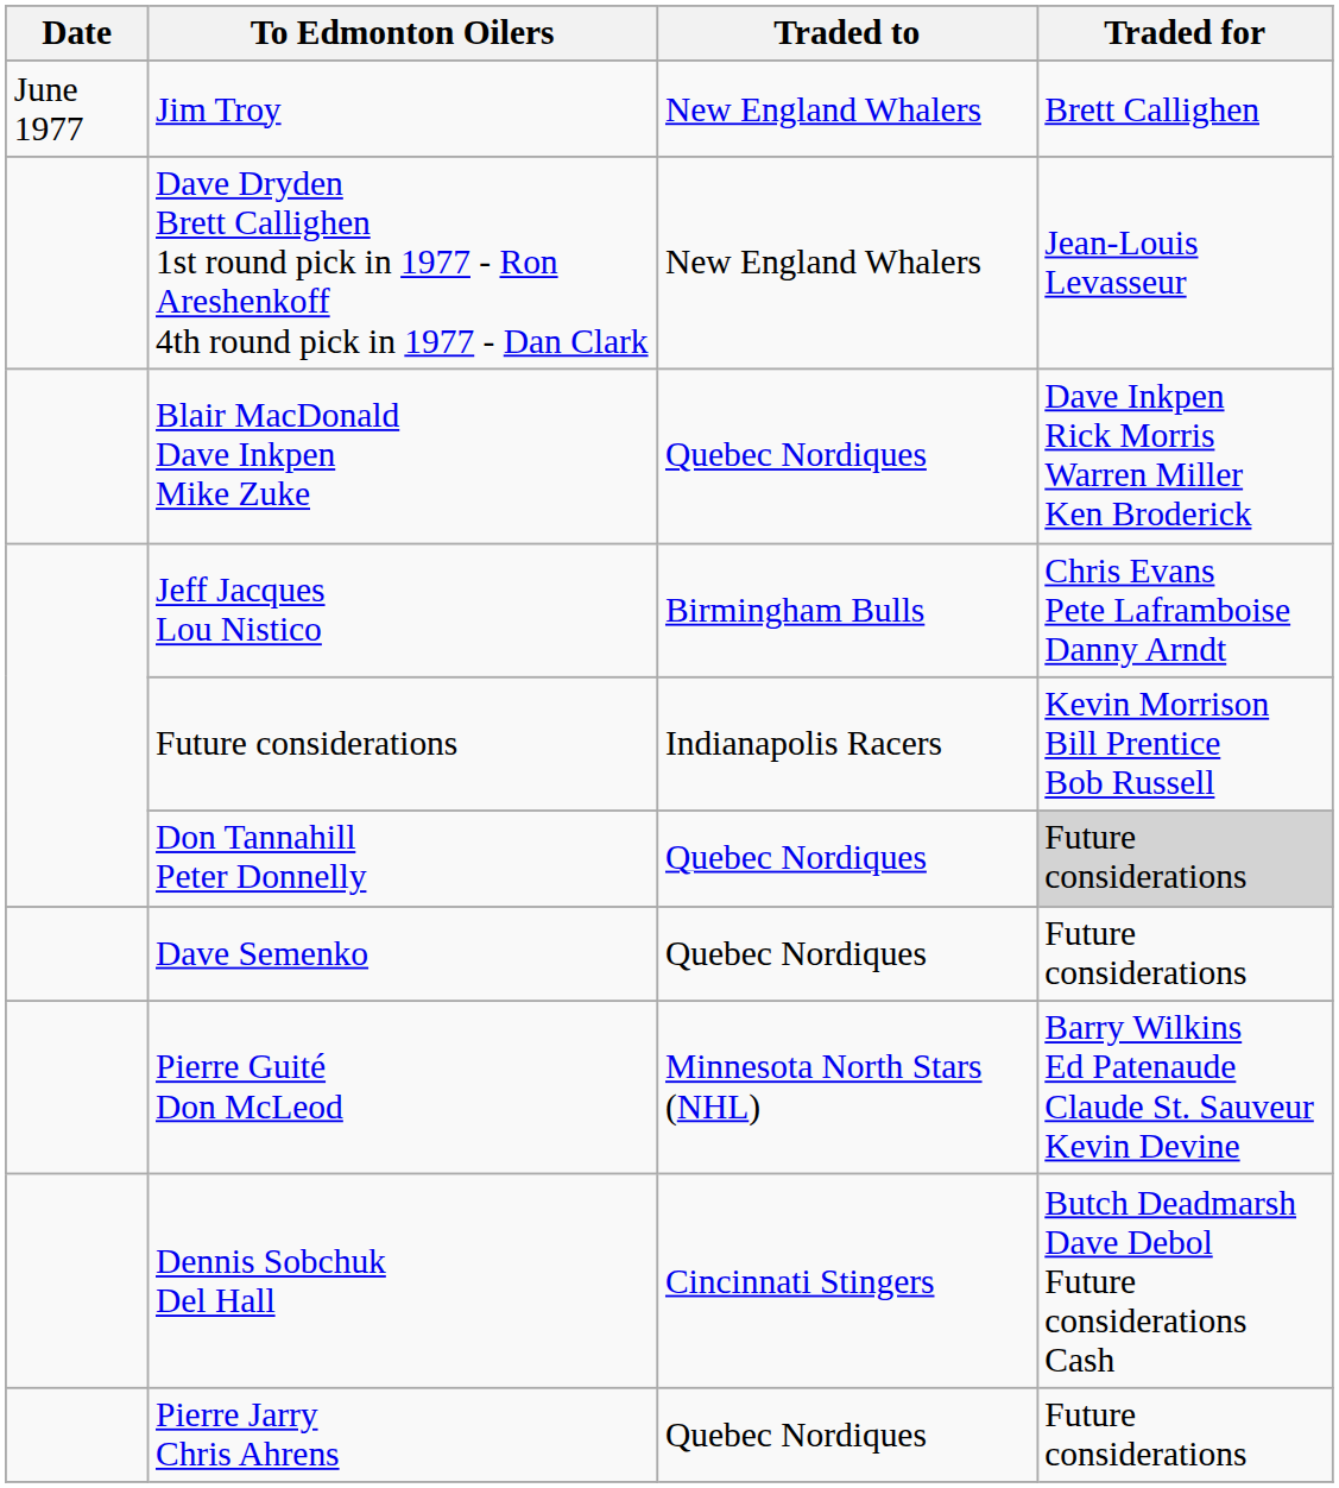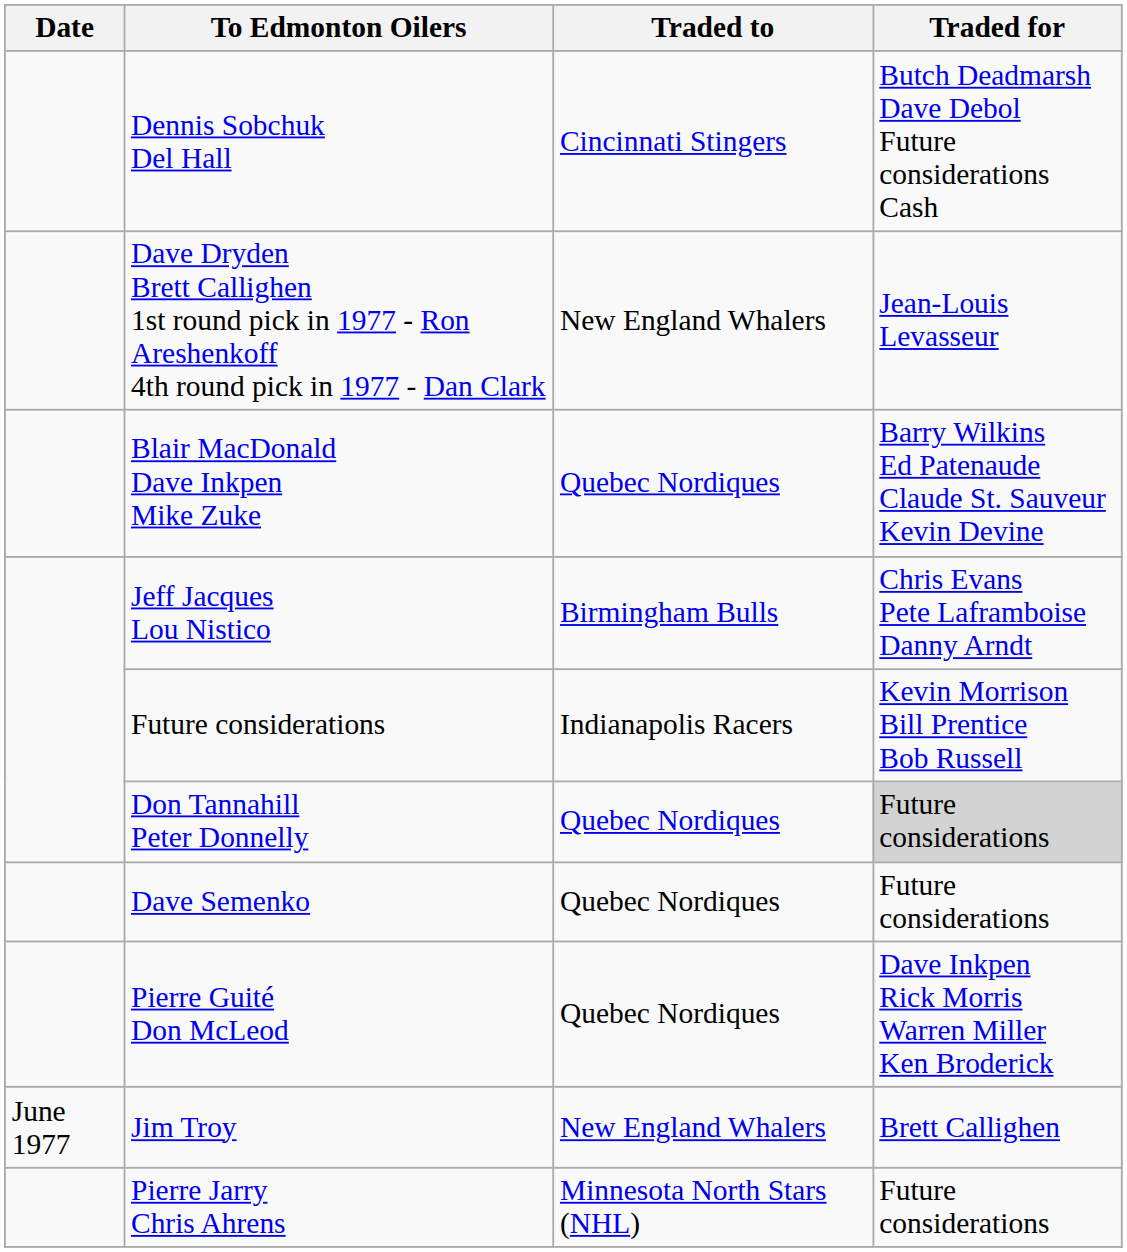rows swapped: Jim Troy <-> Dennis Sobchuk Del Hall
Blair MacDonald Dave Inkpen Mike Zuke | Traded for: Dave Inkpen Rick Morris Warren Miller Ken Broderick -> Barry Wilkins Ed Patenaude Claude St. Sauveur Kevin Devine
Pierre Guité Don McLeod | Traded to: Minnesota North Stars (NHL) -> Quebec Nordiques
Pierre Guité Don McLeod | Traded for: Barry Wilkins Ed Patenaude Claude St. Sauveur Kevin Devine -> Dave Inkpen Rick Morris Warren Miller Ken Broderick
Pierre Jarry Chris Ahrens | Traded to: Quebec Nordiques -> Minnesota North Stars (NHL)
